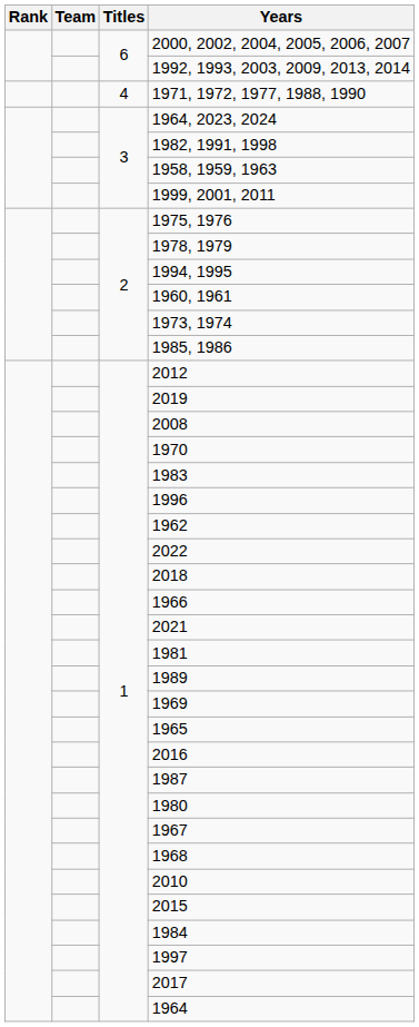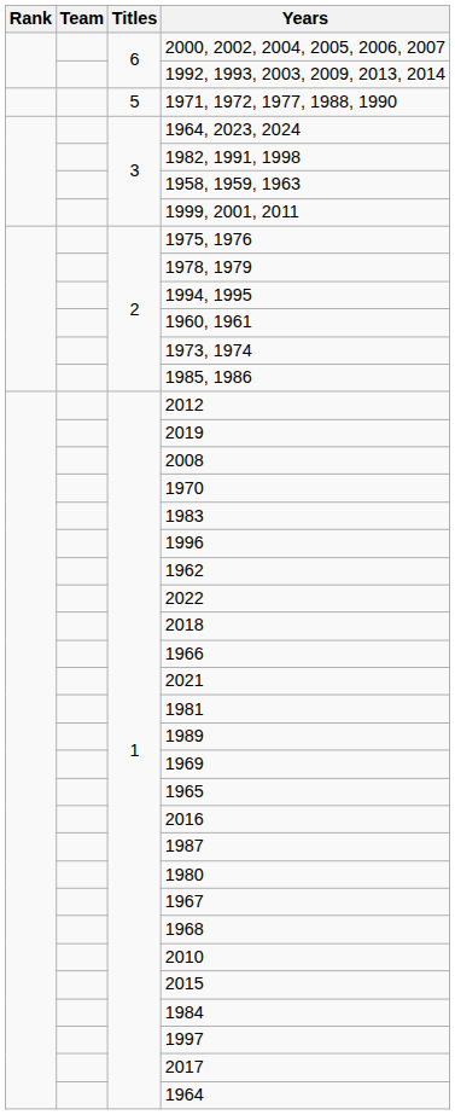1971, 1972, 1977, 1988, 1990 | Titles: 4 -> 5
